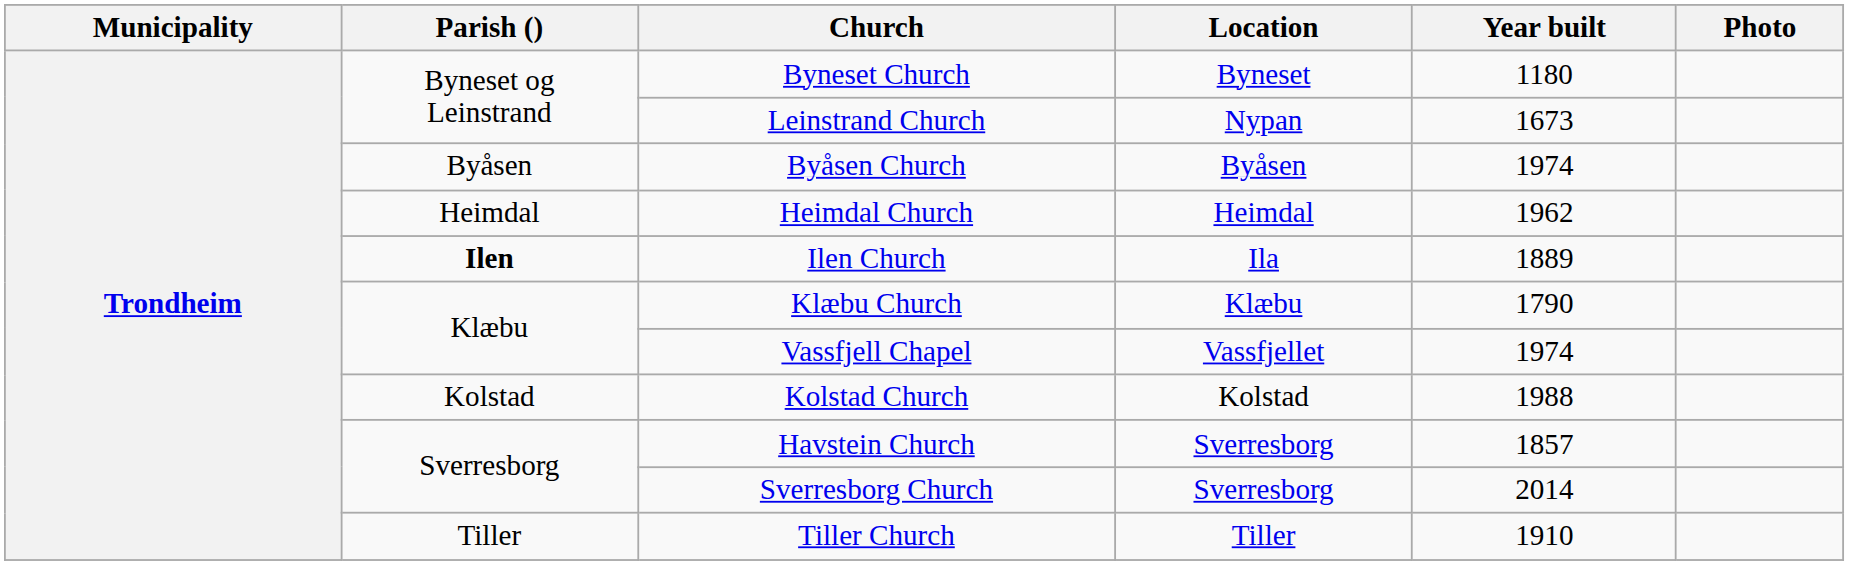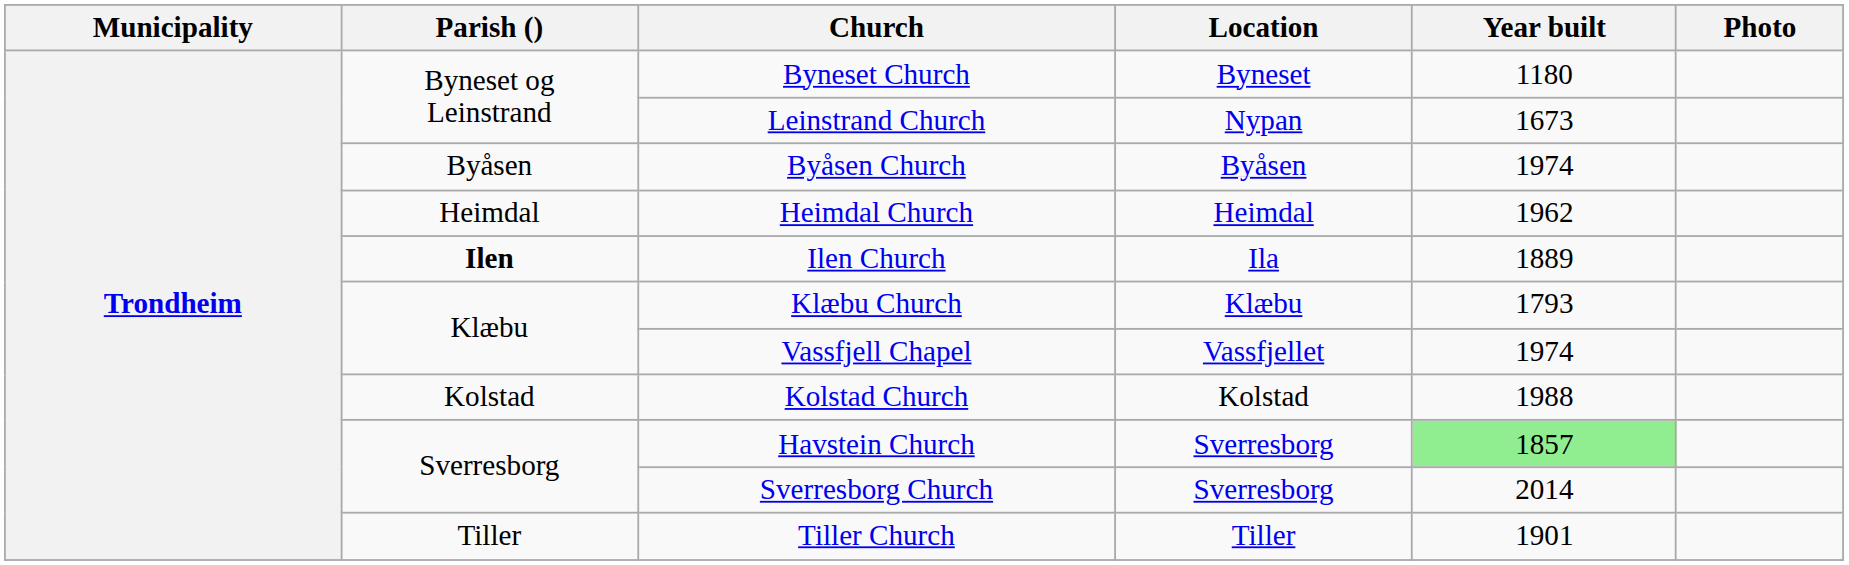Klæbu Church | Year built: 1790 -> 1793
Havstein Church | Year built: no background -> lightgreen background
Tiller Church | Year built: 1910 -> 1901
